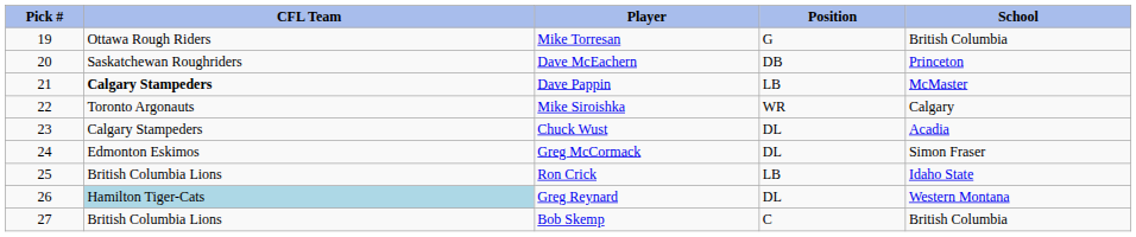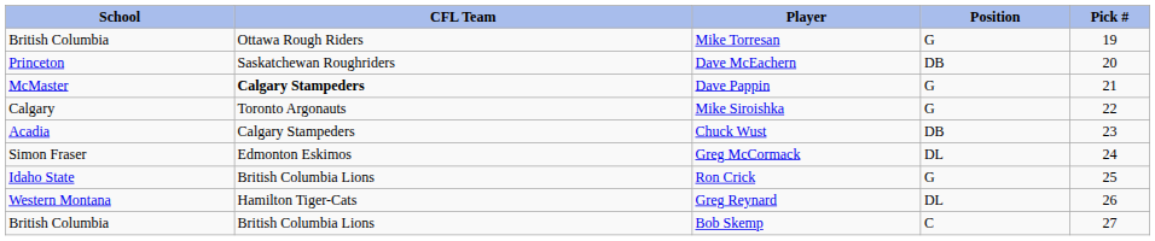columns swapped: Pick # <-> School
Dave Pappin | Position: LB -> G
Mike Siroishka | Position: WR -> G
Chuck Wust | Position: DL -> DB
Ron Crick | Position: LB -> G
Greg Reynard | CFL Team: lightblue background -> no background
